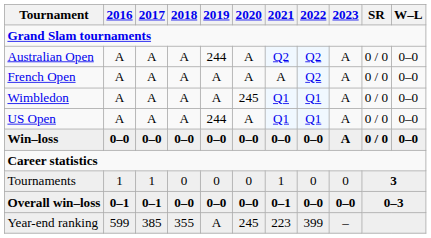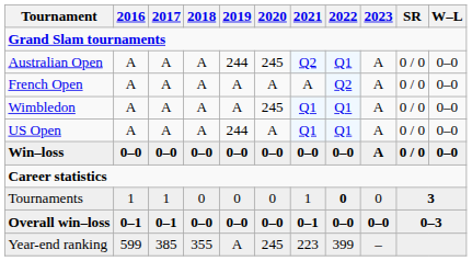Australian Open | 2020: A -> 245
Australian Open | 2022: Q2 -> Q1
Tournaments | 2022: normal -> bold
